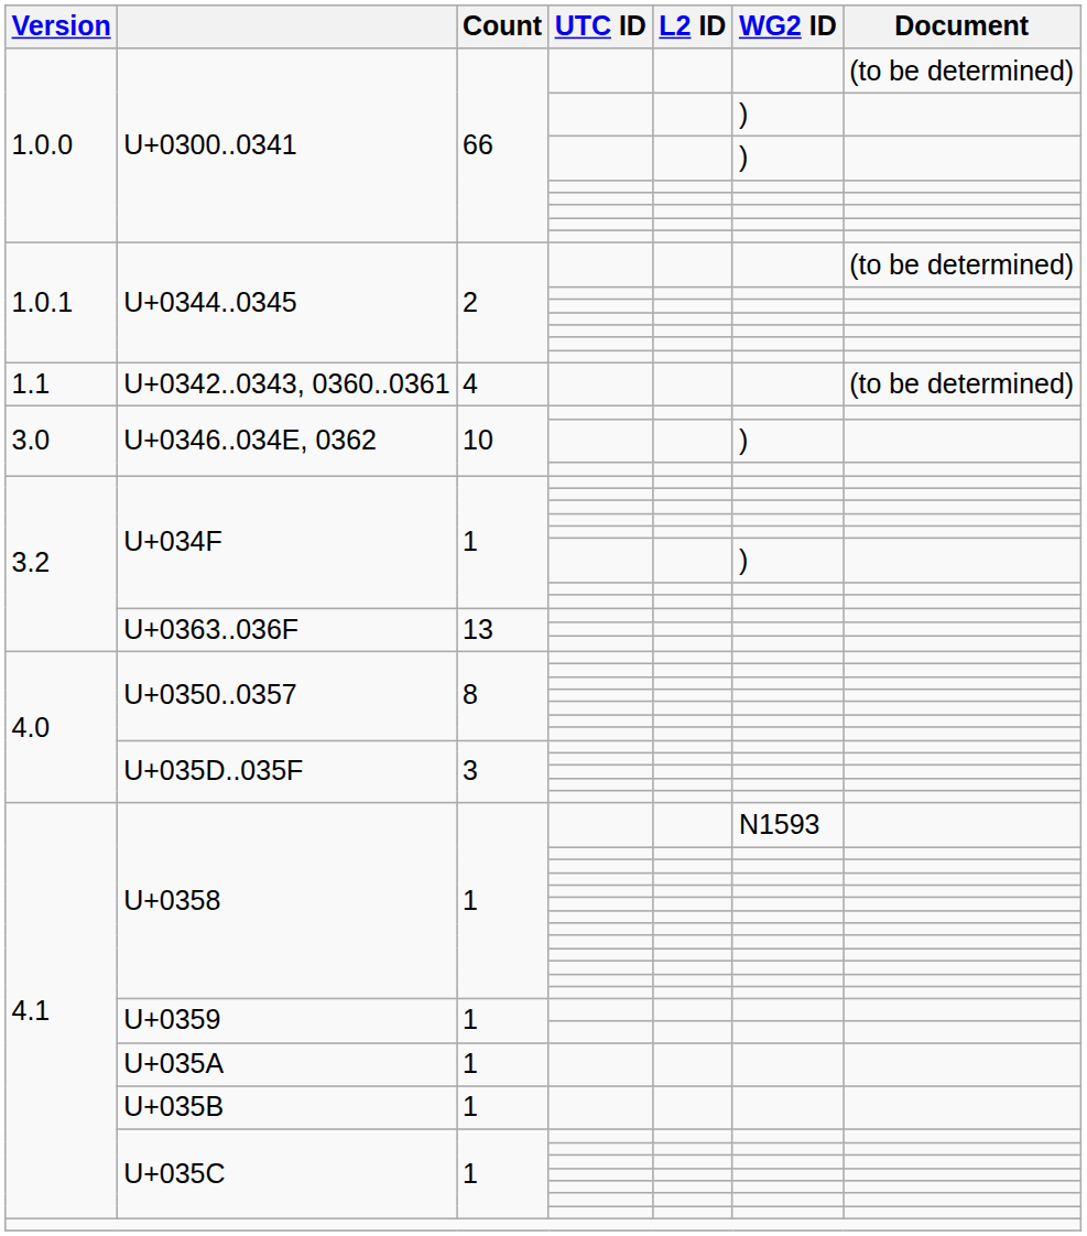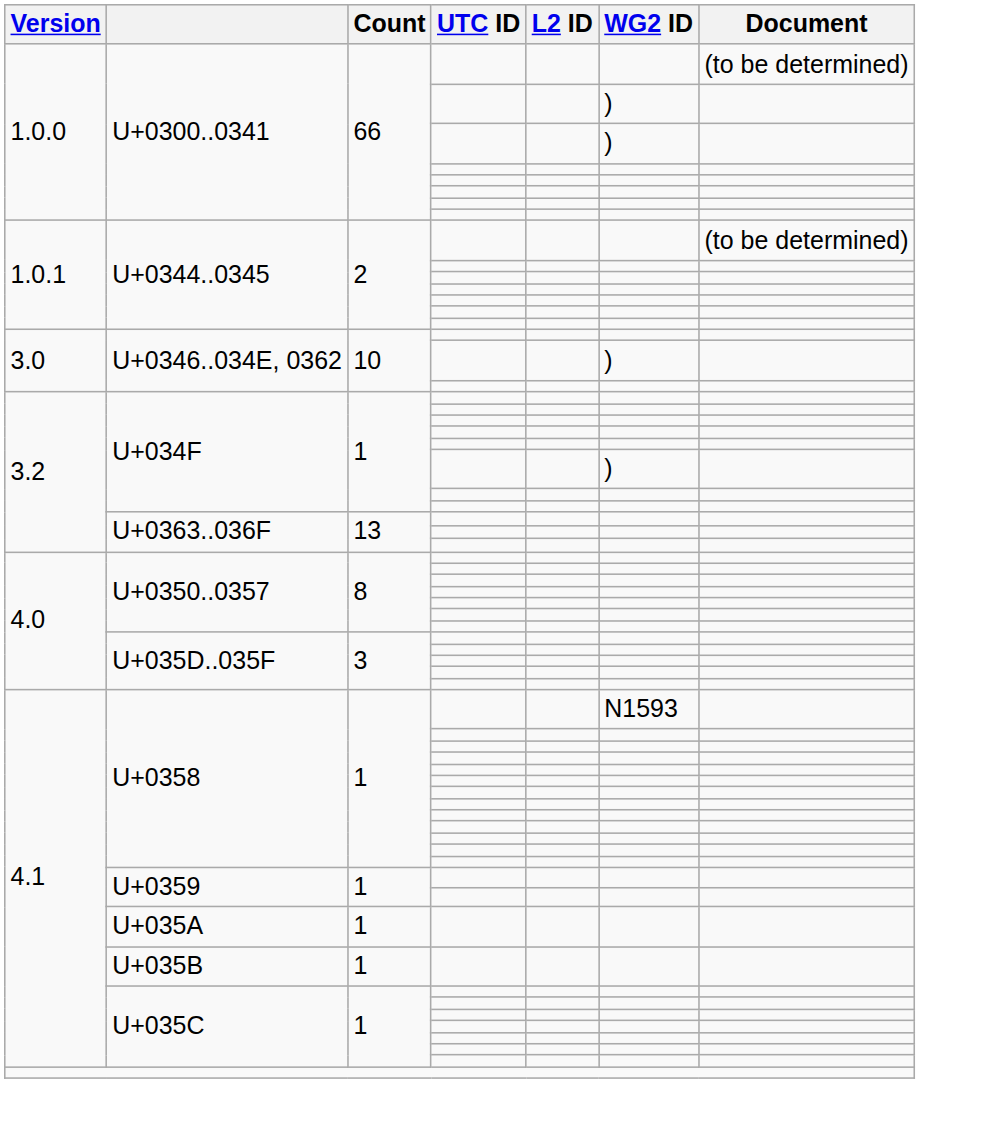- row: 1.1 | U+0342..0343, 0360..0361 | 4 | (to be determined)
